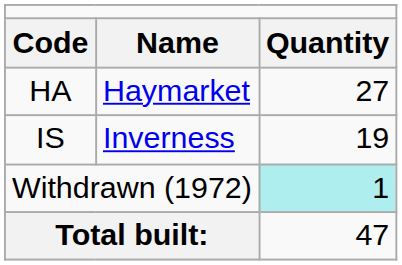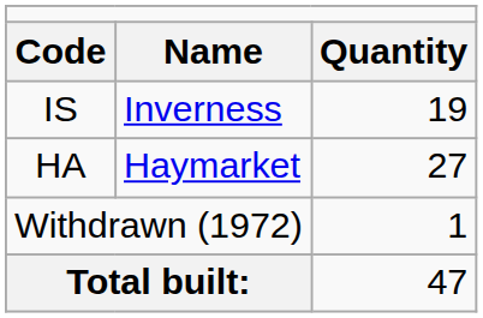rows swapped: HA <-> IS
Withdrawn (1972) | column 3: paleturquoise background -> no background
